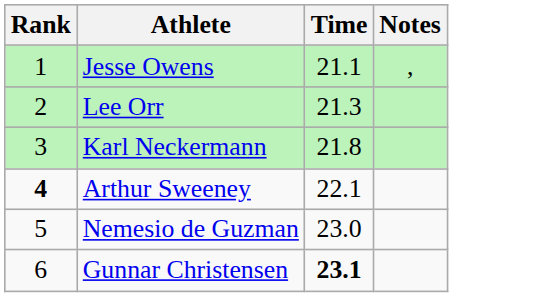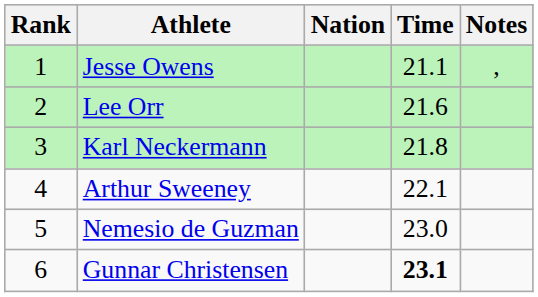+ column: Nation
Lee Orr | Time: 21.3 -> 21.6
Arthur Sweeney | Rank: bold -> normal
